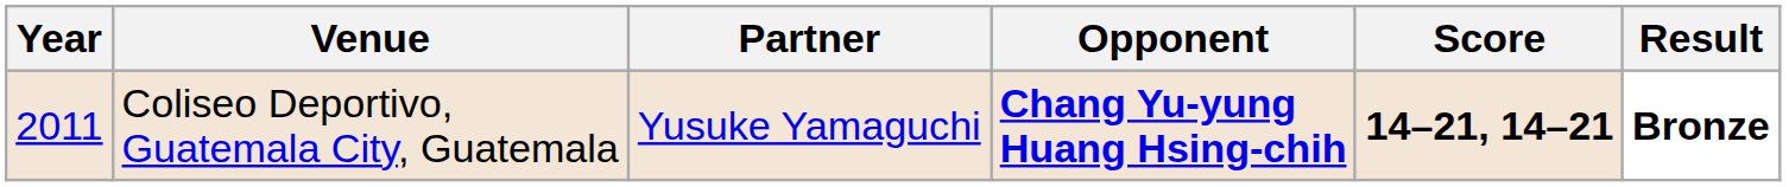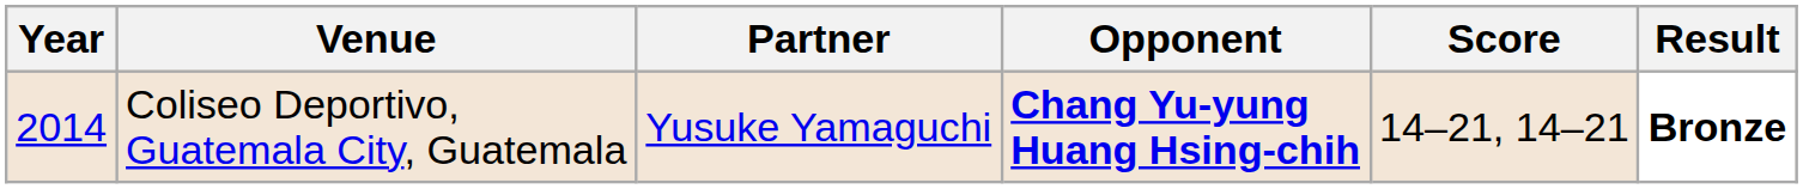Coliseo Deportivo, Guatemala City, Guatemala | Year: 2011 -> 2014
Coliseo Deportivo, Guatemala City, Guatemala | Score: bold -> normal
